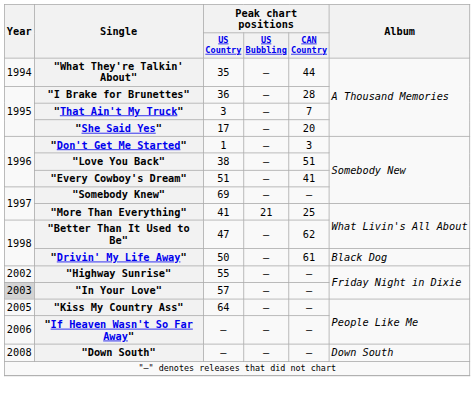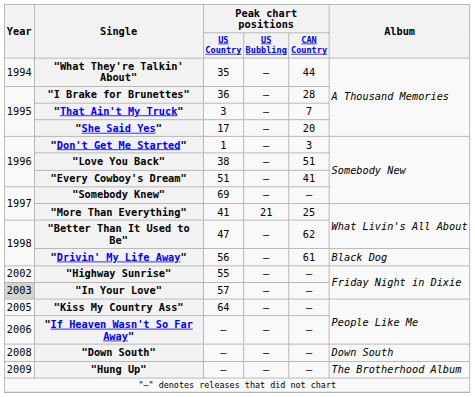"Drivin' My Life Away" | Peak chart positions / US Country: 50 -> 56
+ row: 2009 | "Hung Up" | — | — | — | The Brotherhood Album
